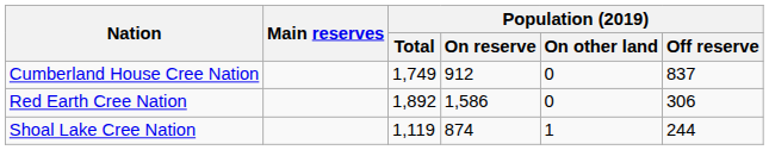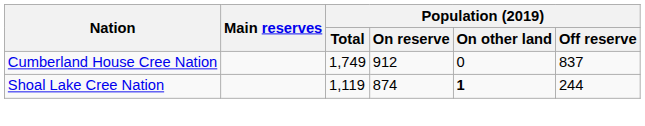- row: Red Earth Cree Nation | 1,892 | 1,586 | 0 | 306
Shoal Lake Cree Nation | Population (2019) / On other land: normal -> bold
